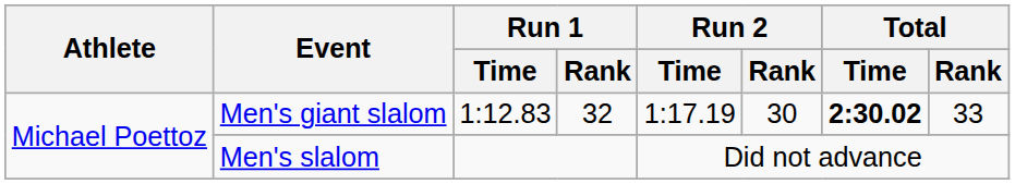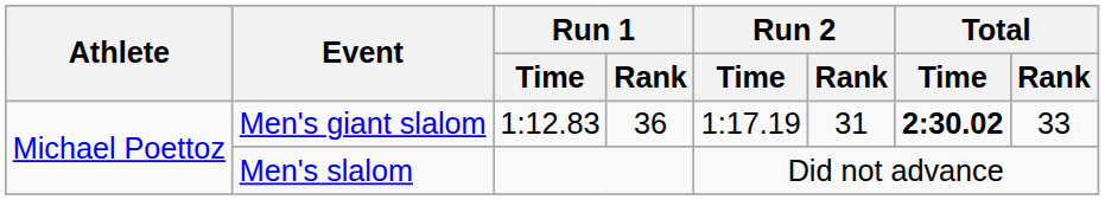Men's giant slalom | Run 1 / Rank: 32 -> 36
Men's giant slalom | Run 2 / Rank: 30 -> 31
